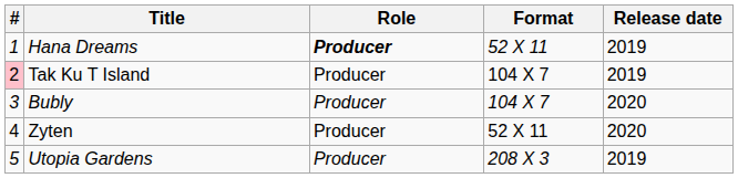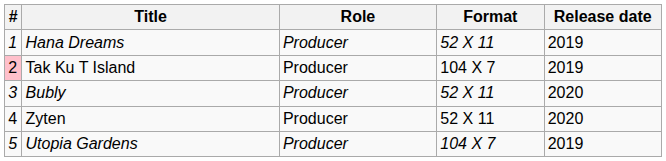Hana Dreams | Role: bold -> normal
Bubly | Format: 104 X 7 -> 52 X 11
Utopia Gardens | Format: 208 X 3 -> 104 X 7
